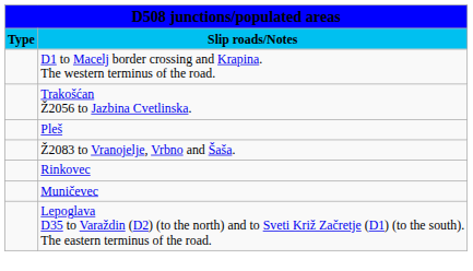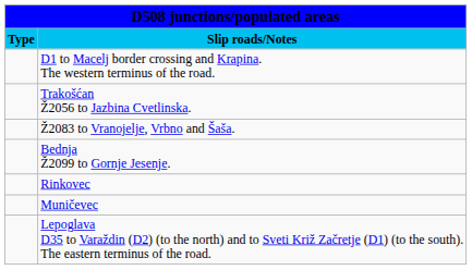- row: Pleš
+ row: Bednja Ž2099 to Gornje Jesenje.
